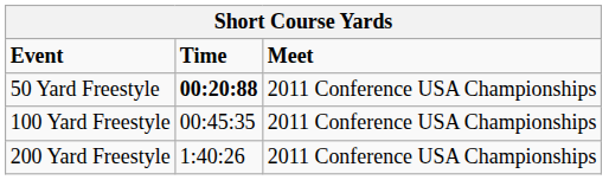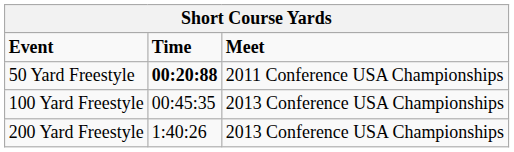100 Yard Freestyle | Meet: 2011 Conference USA Championships -> 2013 Conference USA Championships
200 Yard Freestyle | Meet: 2011 Conference USA Championships -> 2013 Conference USA Championships
